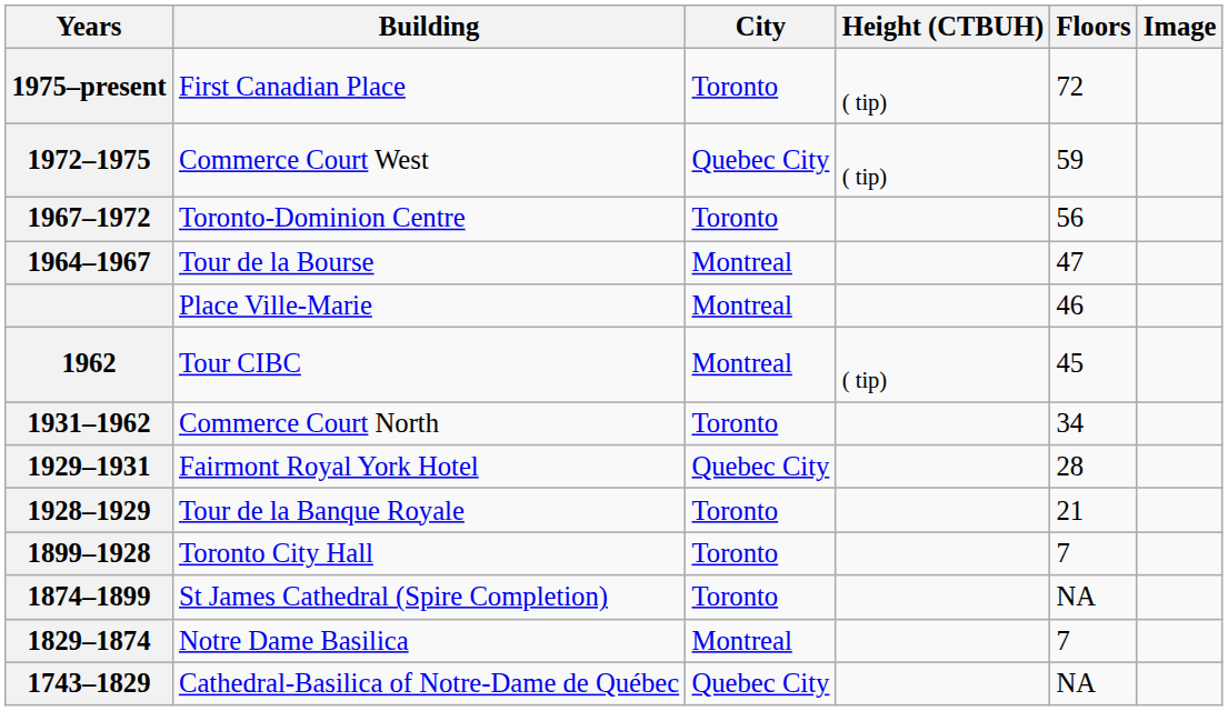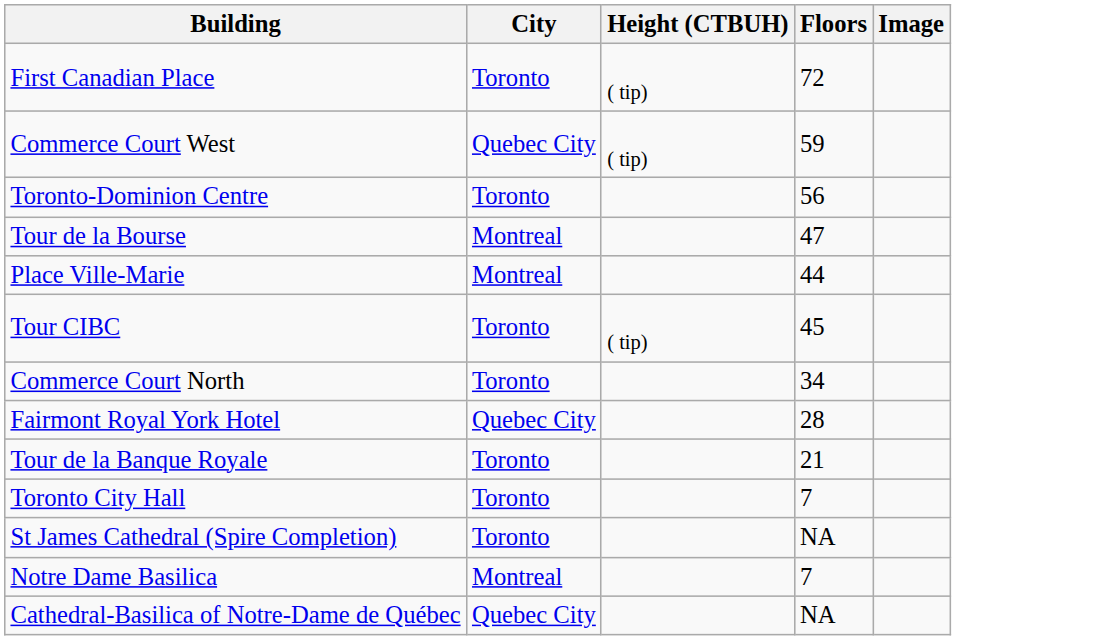- column: Years | 1975–present | 1972–1975 | 1967–1972 | 1964–1967 | 1962 | 1931–1962 | 1929–1931 | 1928–1929 | 1899–1928 | 1874–1899 | 1829–1874 | 1743–1829
Place Ville-Marie | Floors: 46 -> 44
Tour CIBC | City: Montreal -> Toronto
